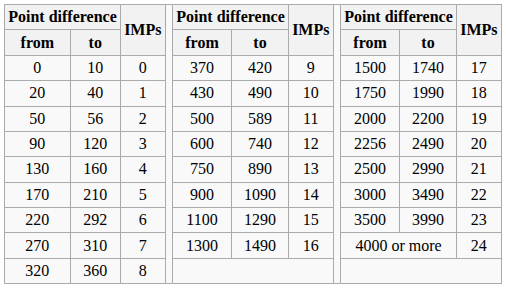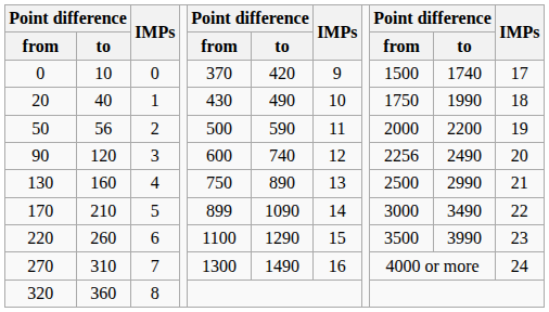50 | column 6: 589 -> 590
170 | column 5: 900 -> 899
220 | column 2: 292 -> 260
